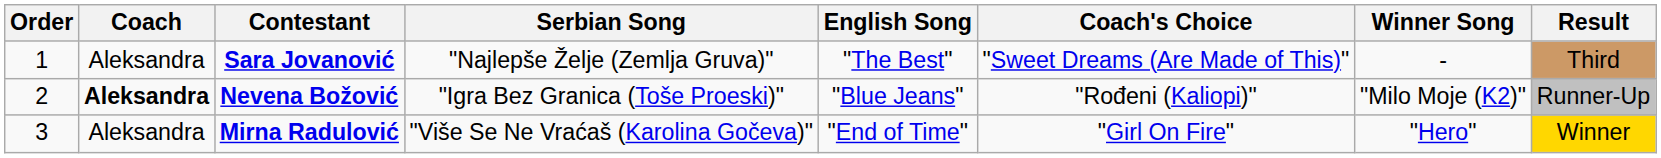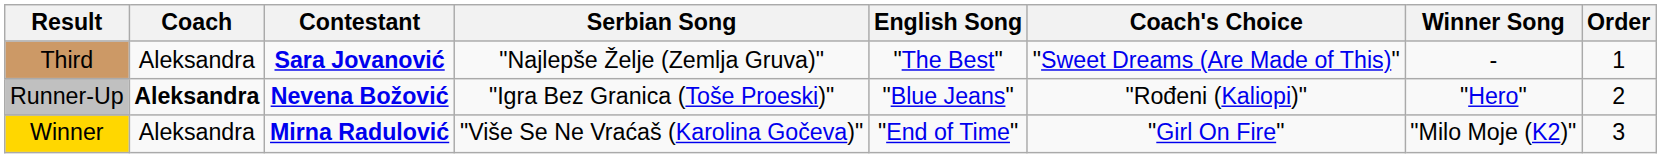columns swapped: Order <-> Result
Nevena Božović | Winner Song: "Milo Moje (K2)" -> "Hero"
Mirna Radulović | Winner Song: "Hero" -> "Milo Moje (K2)"
